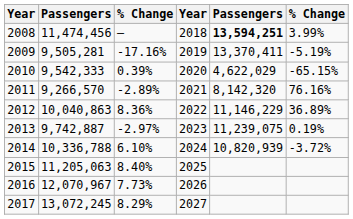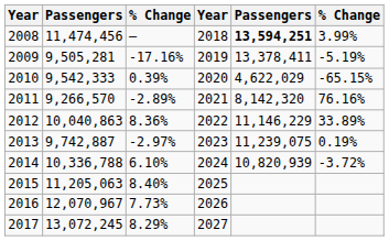2009 | column 5: 13,370,411 -> 13,378,411
2012 | column 6: 36.89% -> 33.89%
